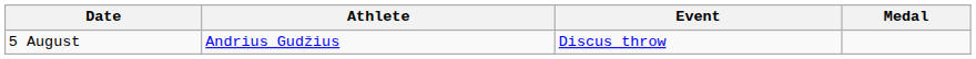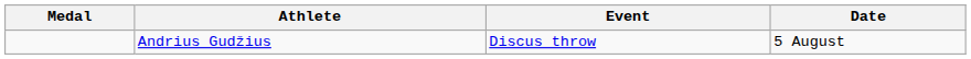columns swapped: Medal <-> Date
